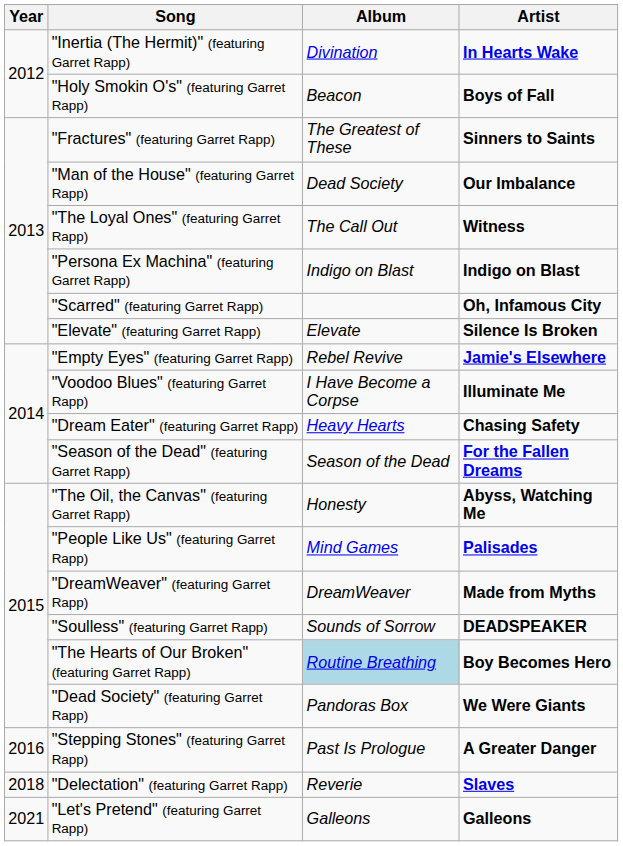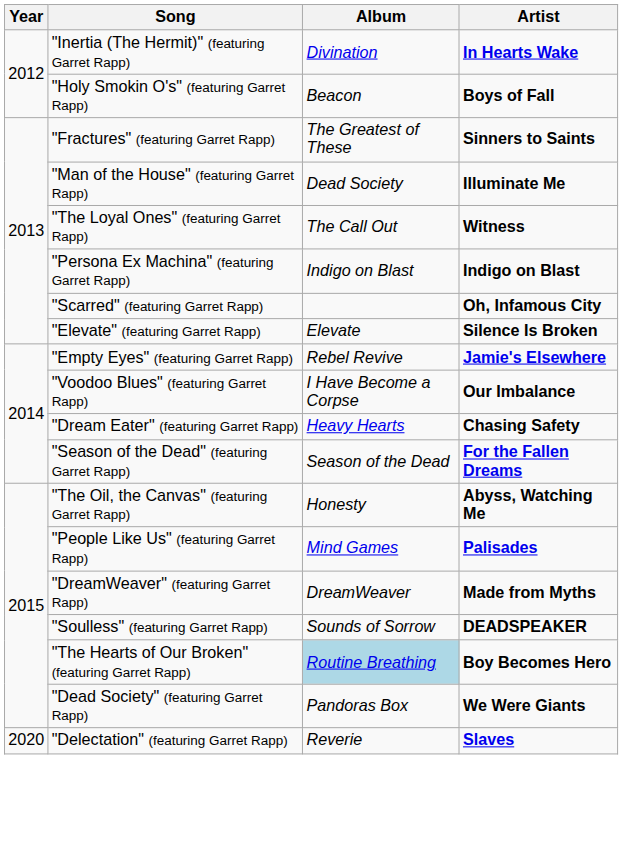"Man of the House" (featuring Garret Rapp) | Artist: Our Imbalance -> Illuminate Me
"Voodoo Blues" (featuring Garret Rapp) | Artist: Illuminate Me -> Our Imbalance
- row: 2016 | "Stepping Stones" (featuring Garret Rapp) | Past Is Prologue | A Greater Danger
"Delectation" (featuring Garret Rapp) | Year: 2018 -> 2020
- row: 2021 | "Let's Pretend" (featuring Garret Rapp) | Galleons | Galleons
